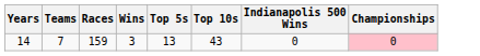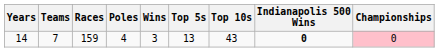+ column: Poles | 4
14 | Indianapolis 500 Wins: normal -> bold
